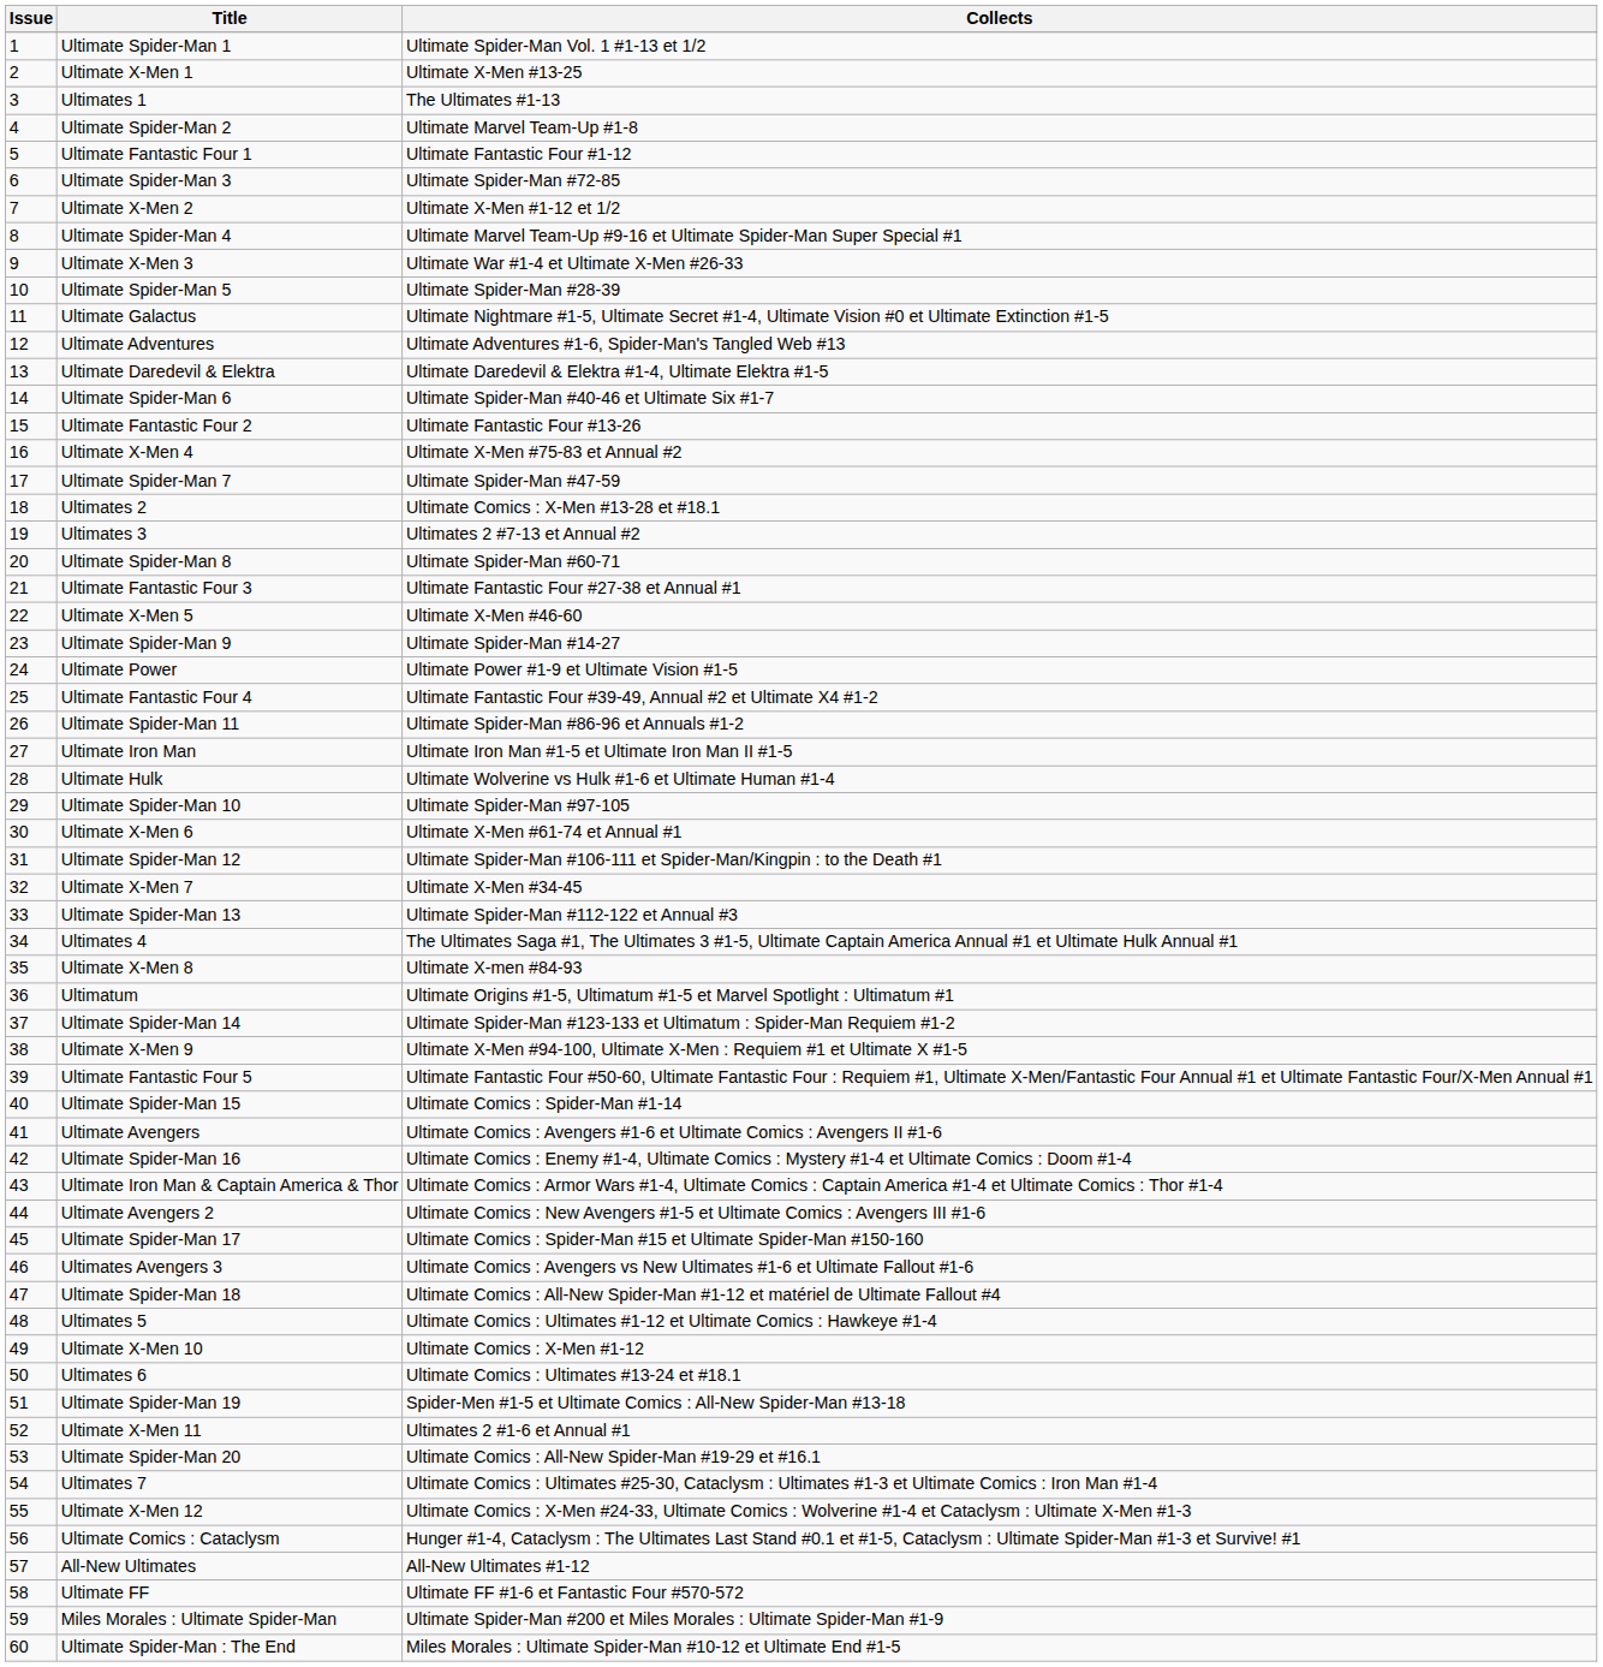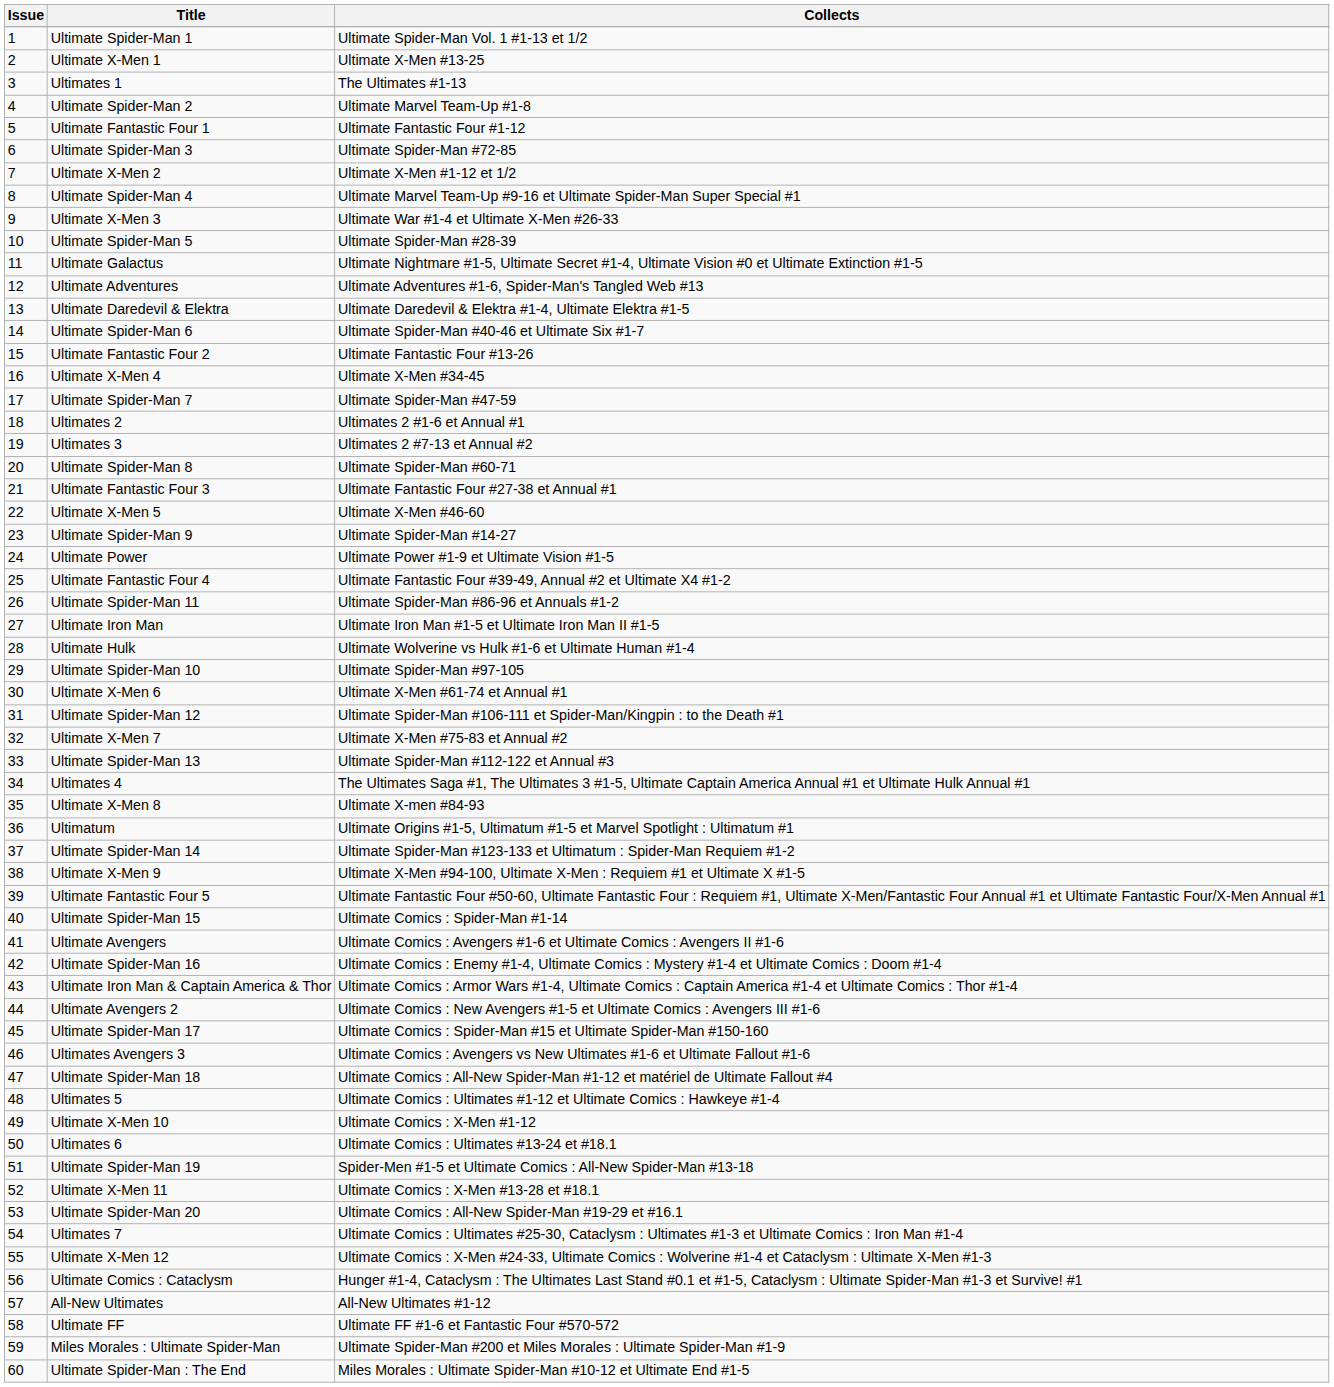Ultimate X-Men 4 | Collects: Ultimate X-Men #75-83 et Annual #2 -> Ultimate X-Men #34-45
Ultimates 2 | Collects: Ultimate Comics : X-Men #13-28 et #18.1 -> Ultimates 2 #1-6 et Annual #1
Ultimate X-Men 7 | Collects: Ultimate X-Men #34-45 -> Ultimate X-Men #75-83 et Annual #2
Ultimate X-Men 11 | Collects: Ultimates 2 #1-6 et Annual #1 -> Ultimate Comics : X-Men #13-28 et #18.1
